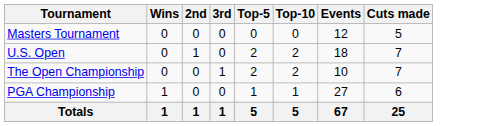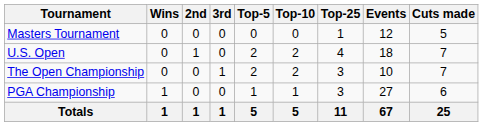+ column: Top-25 | 1 | 4 | 3 | 3 | 11
